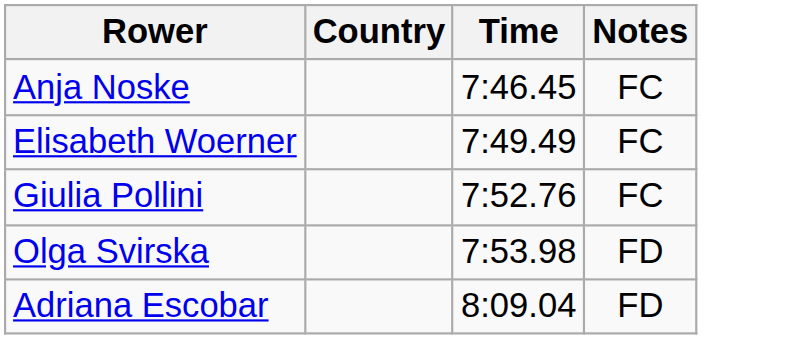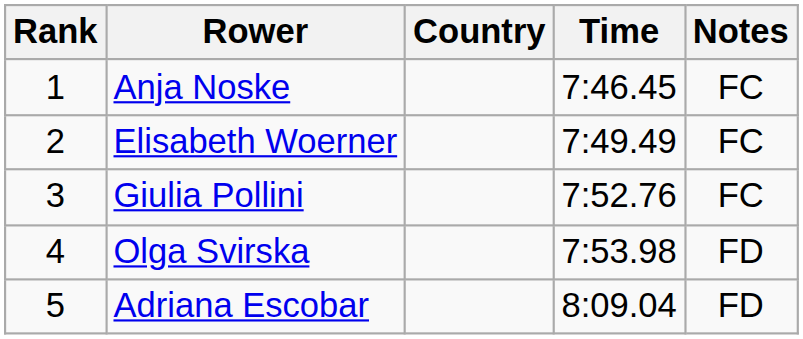+ column: Rank | 1 | 2 | 3 | 4 | 5
